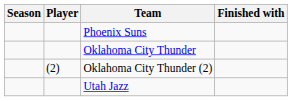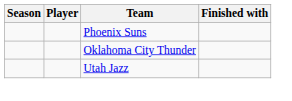- row: (2) | Oklahoma City Thunder (2)
